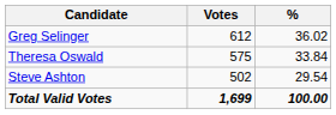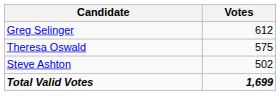- column: % | 36.02 | 33.84 | 29.54 | 100.00
